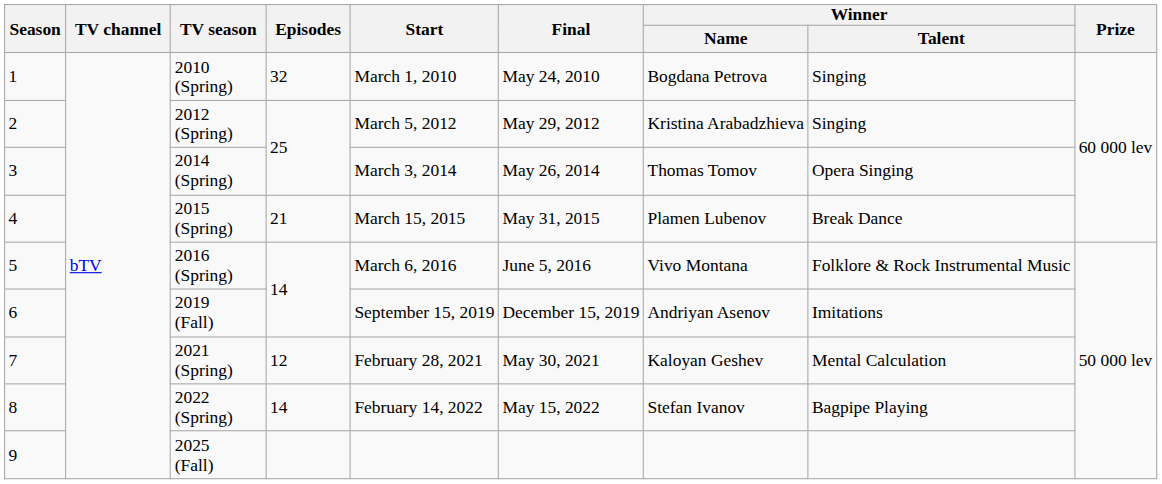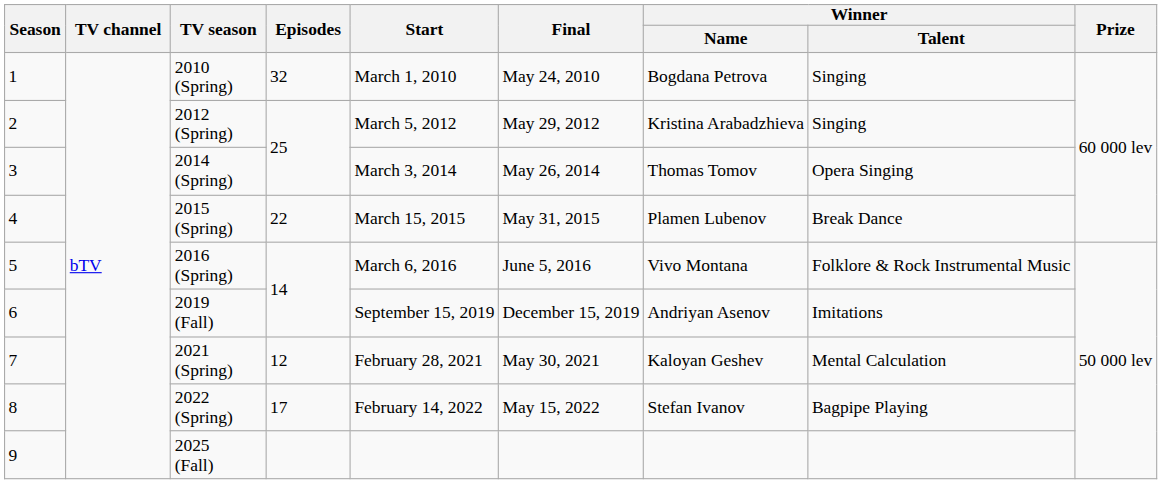2015 (Spring) | Episodes: 21 -> 22
2022 (Spring) | Episodes: 14 -> 17
